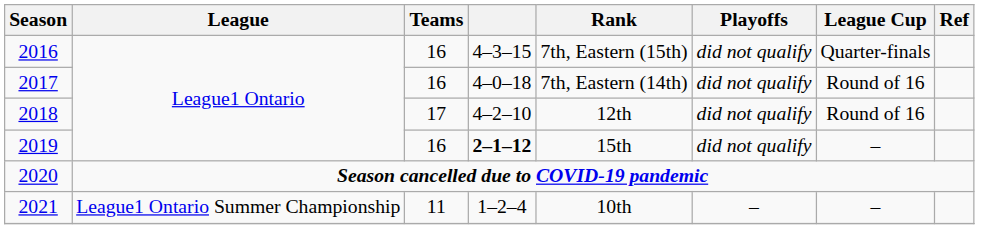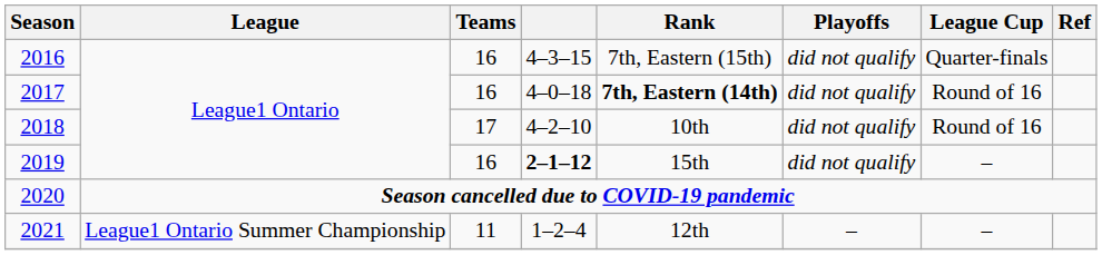2017 | Rank: normal -> bold
2018 | Rank: 12th -> 10th
2021 | Rank: 10th -> 12th
